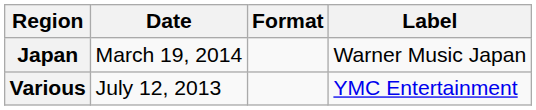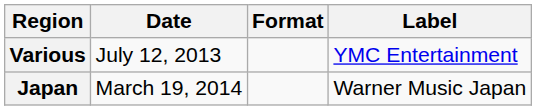rows swapped: Various <-> Japan
